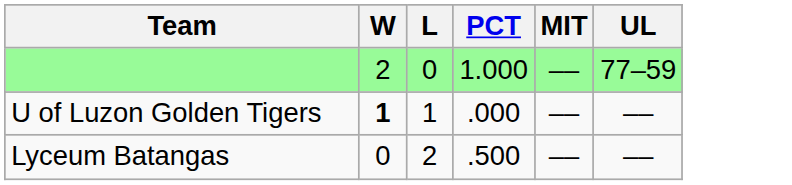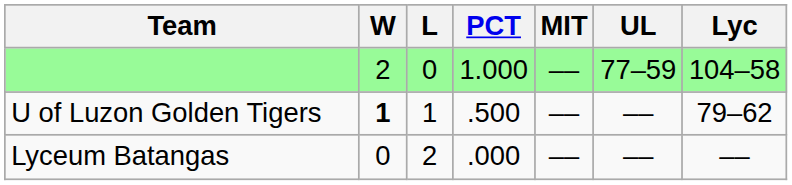+ column: Lyc | 104–58 | 79–62 | ––
U of Luzon Golden Tigers | PCT: .000 -> .500
Lyceum Batangas | PCT: .500 -> .000
